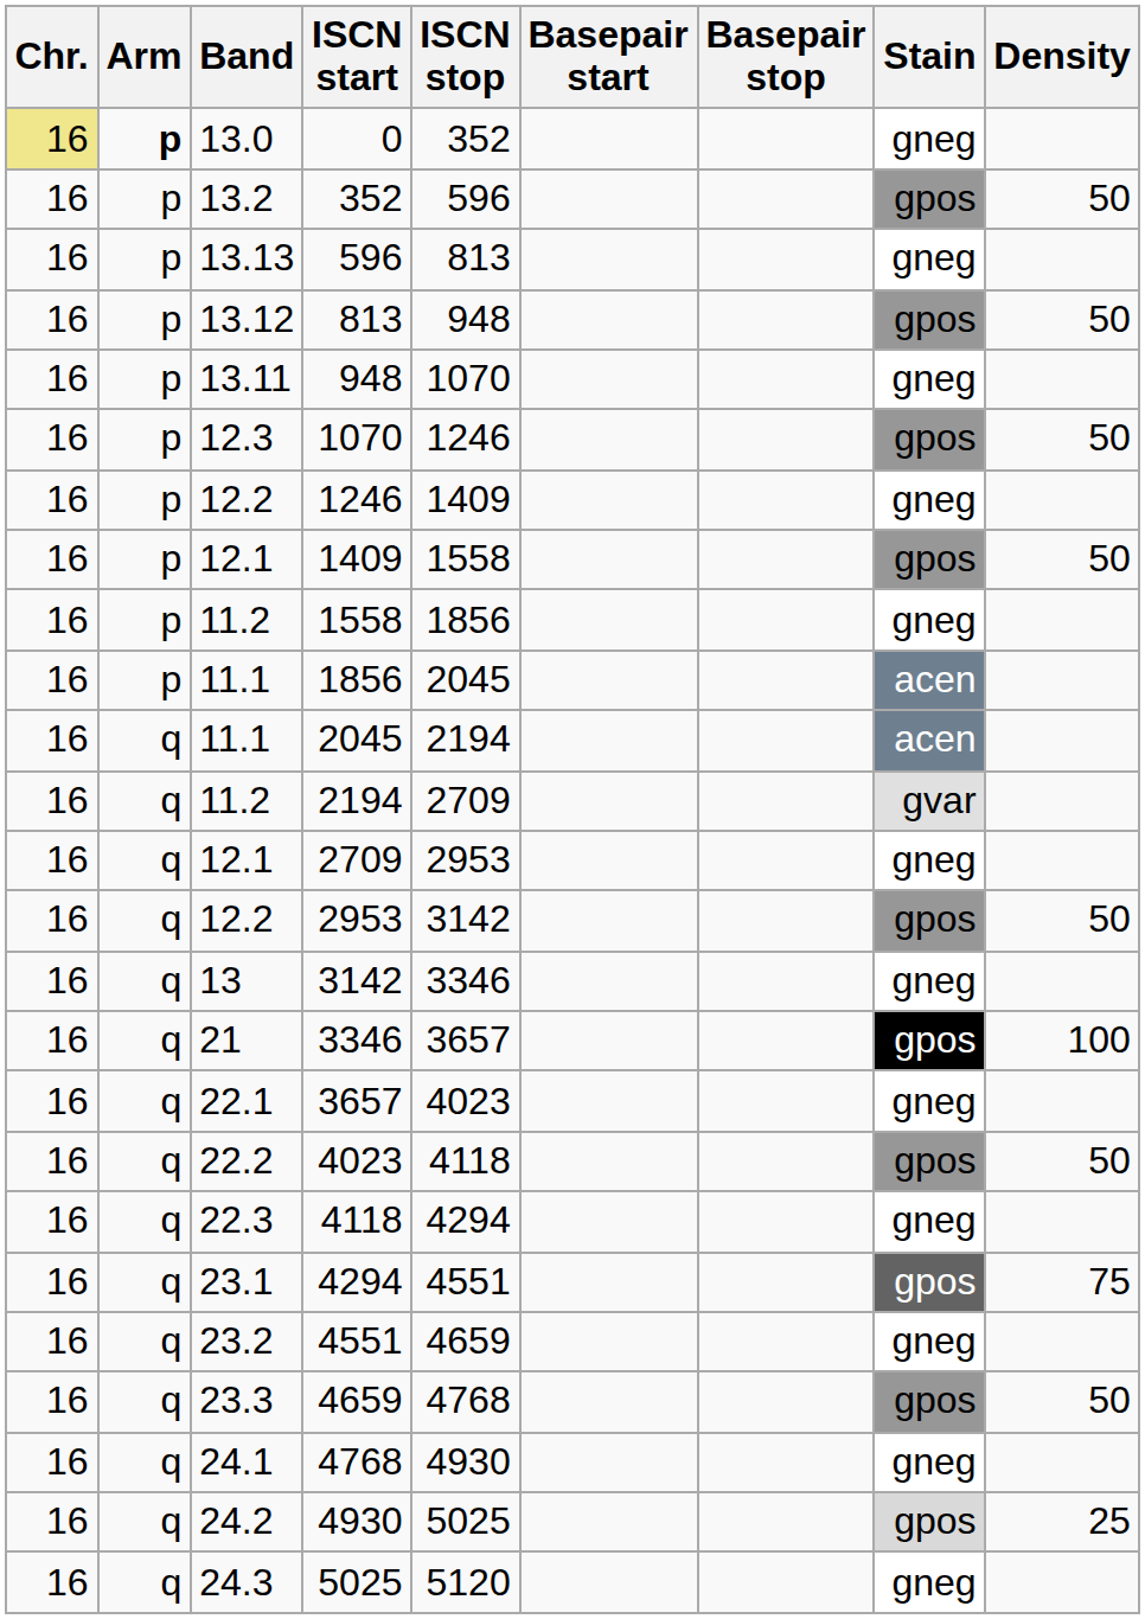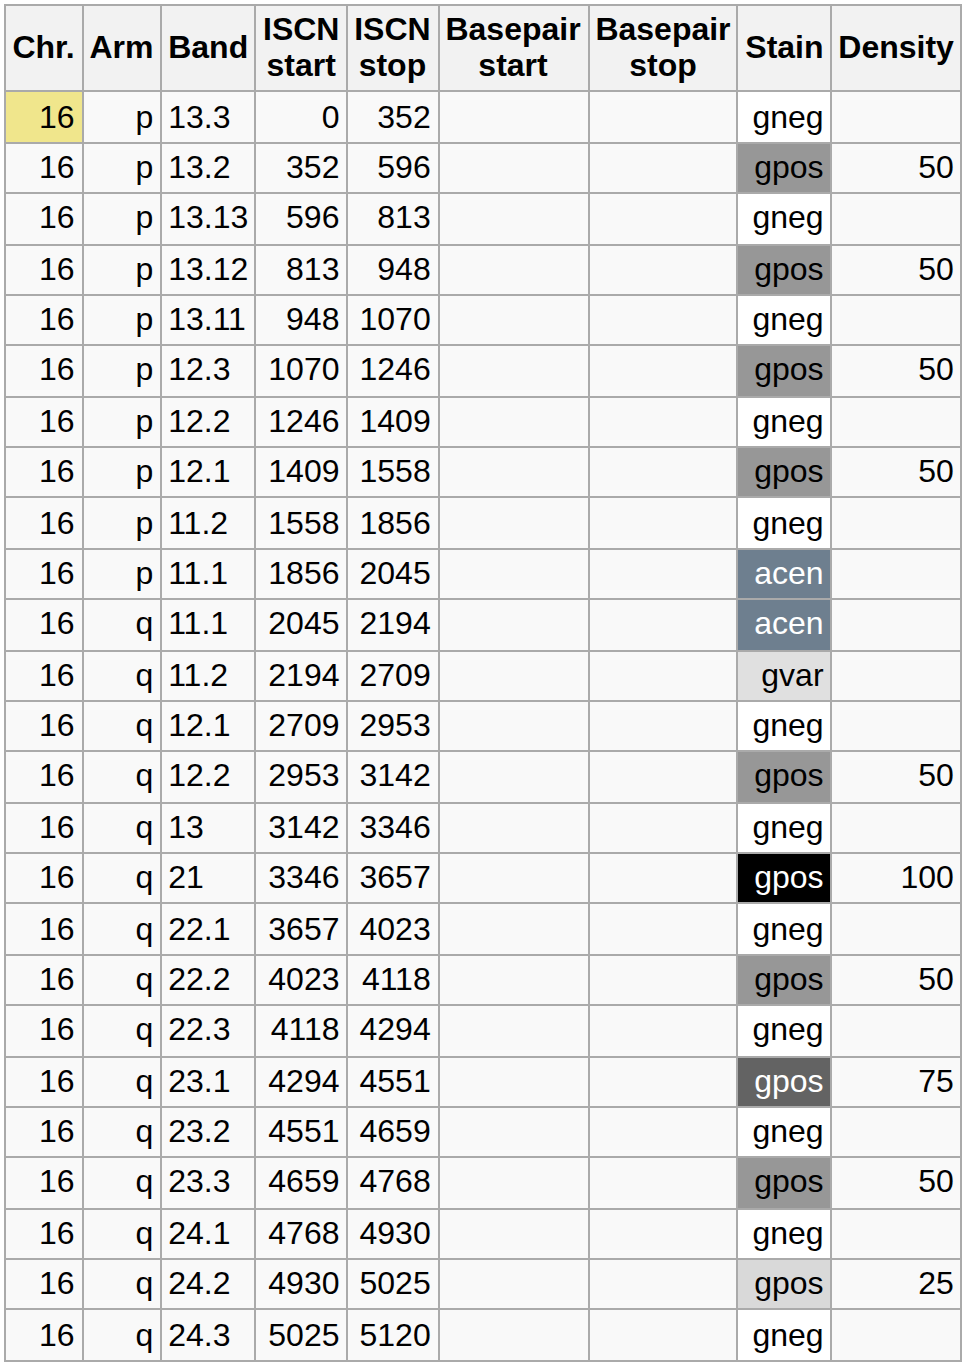0 | Arm: bold -> normal
0 | Band: 13.0 -> 13.3
